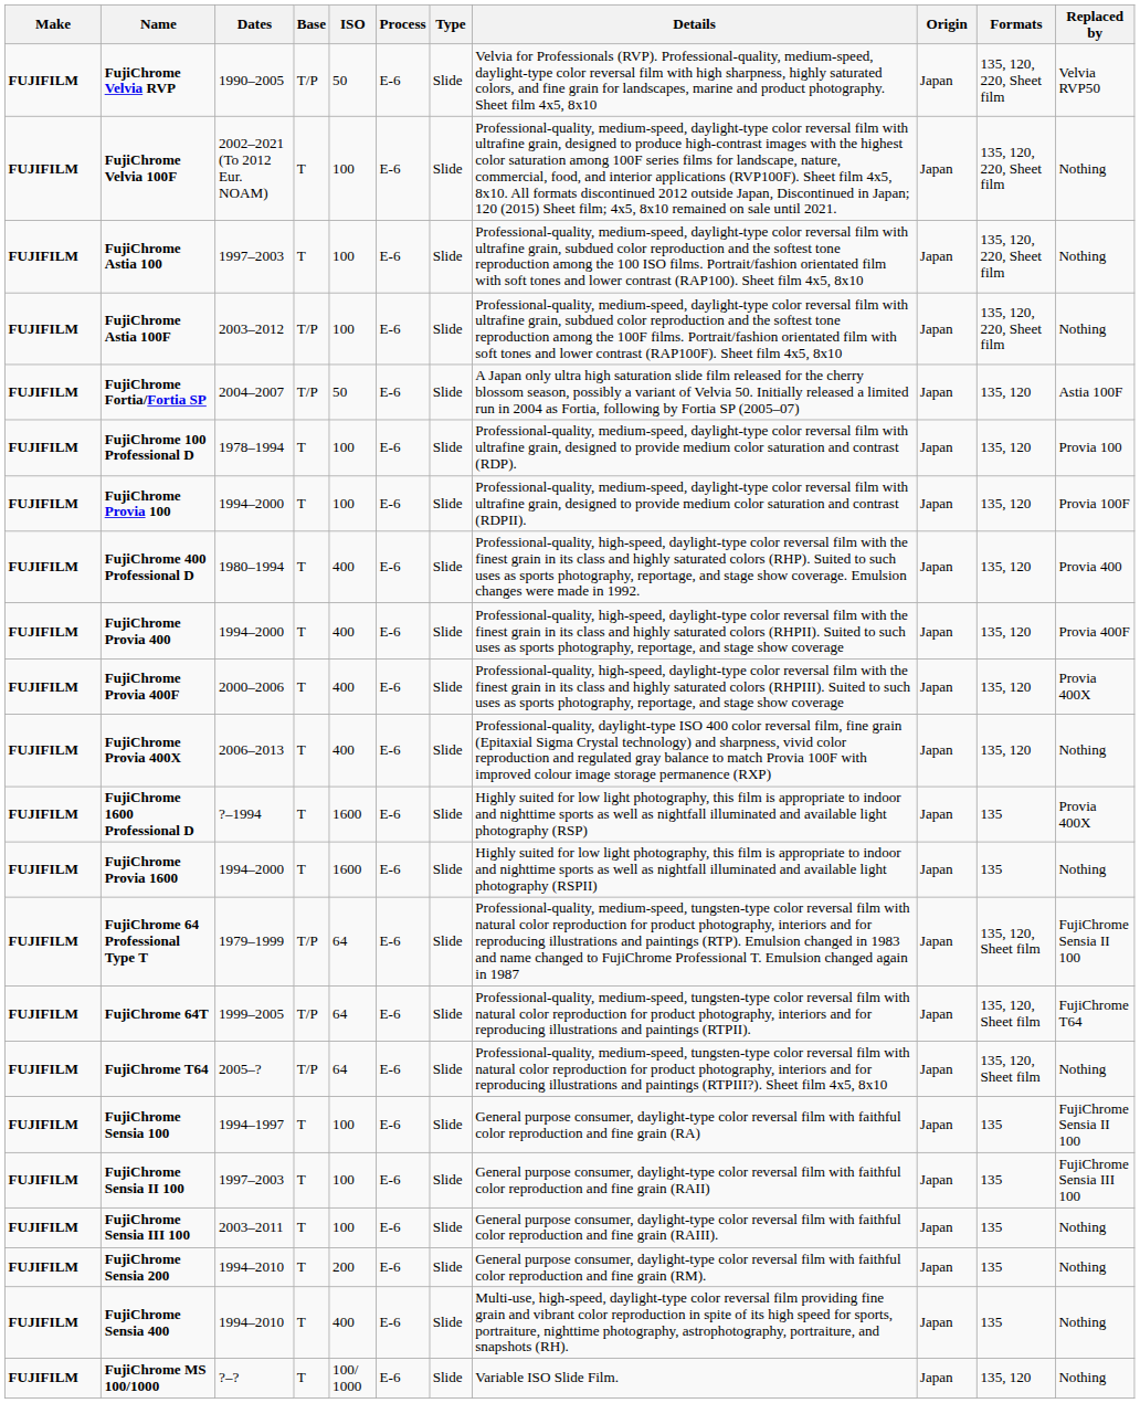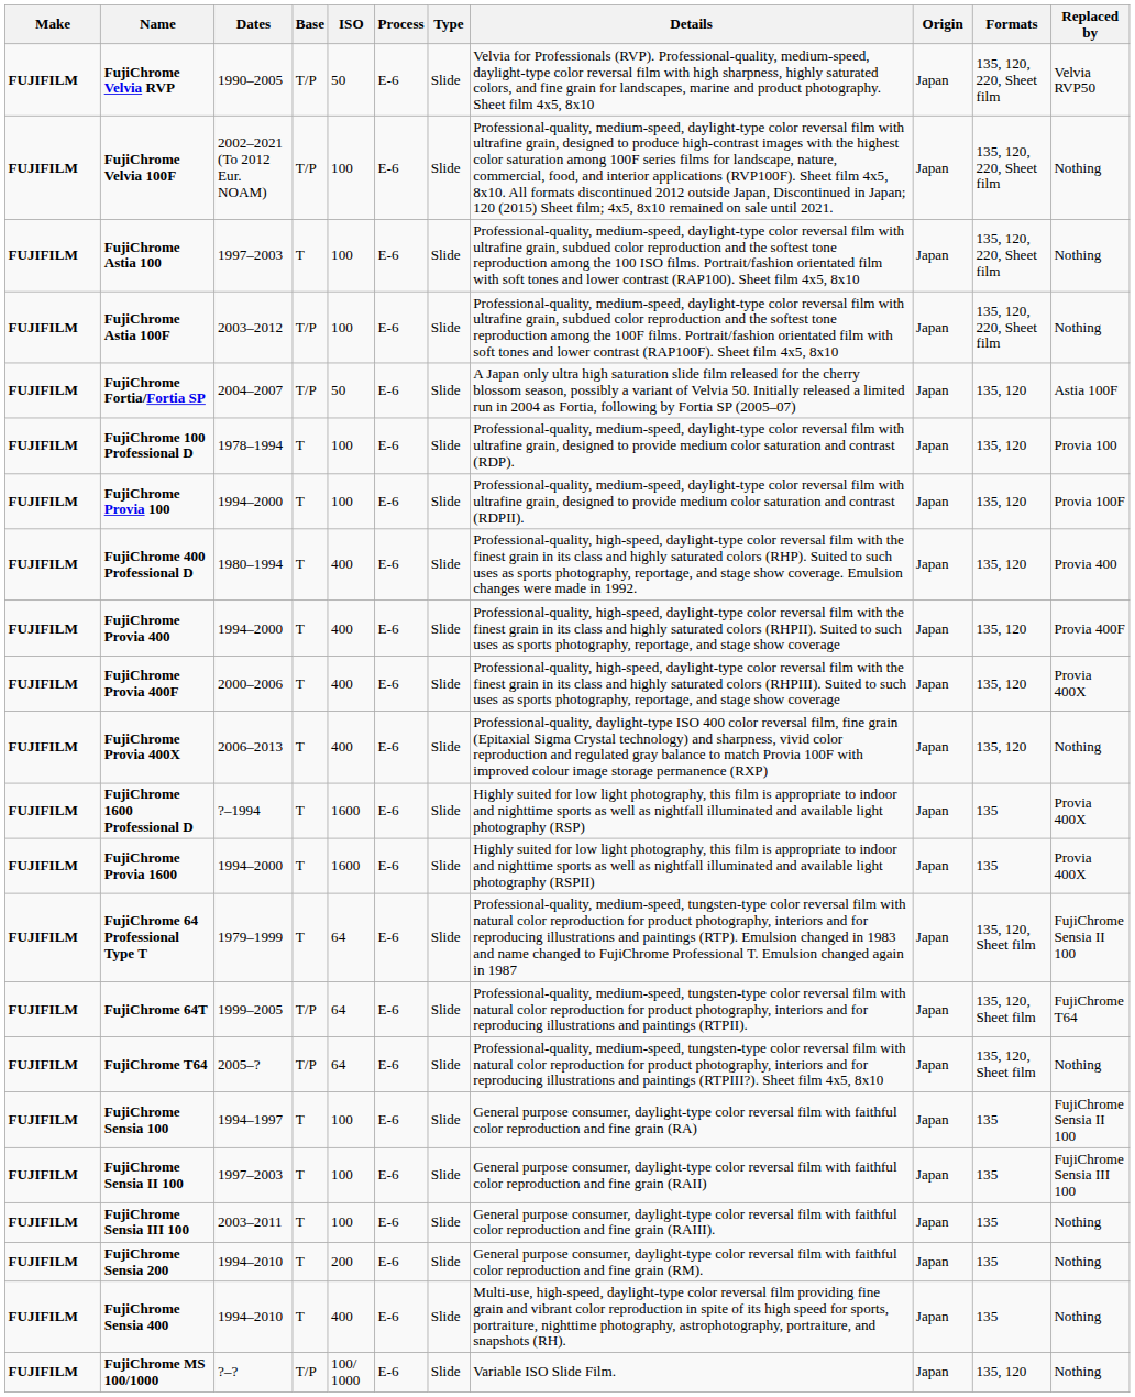FujiChrome Velvia 100F | Base: T -> T/P
FujiChrome Provia 1600 | Replaced by: Nothing -> Provia 400X
FujiChrome 64 Professional Type T | Base: T/P -> T
FujiChrome MS 100/1000 | Base: T -> T/P
